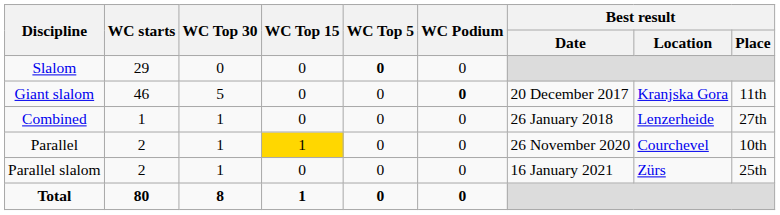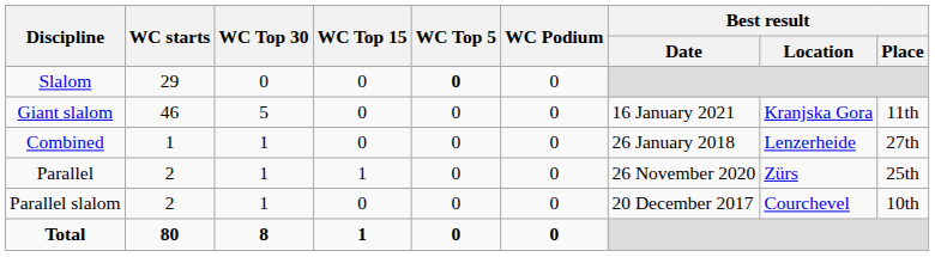Giant slalom | WC Podium: bold -> normal
Giant slalom | Best result / Date: 20 December 2017 -> 16 January 2021
Parallel | WC Top 15: gold background -> no background
Parallel | Best result / Location: Courchevel -> Zürs
Parallel | Best result / Place: 10th -> 25th
Parallel slalom | Best result / Date: 16 January 2021 -> 20 December 2017
Parallel slalom | Best result / Location: Zürs -> Courchevel
Parallel slalom | Best result / Place: 25th -> 10th
